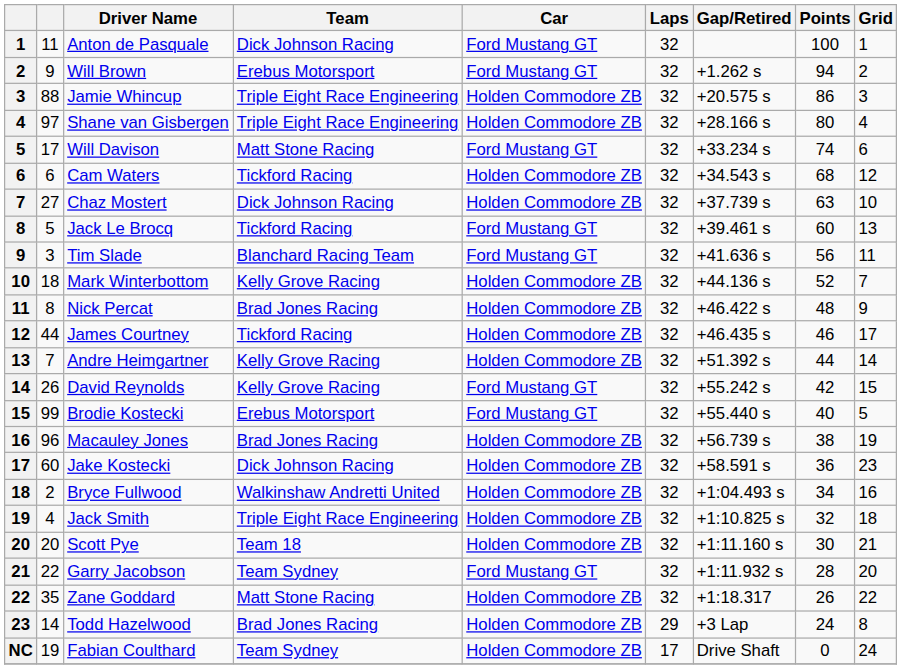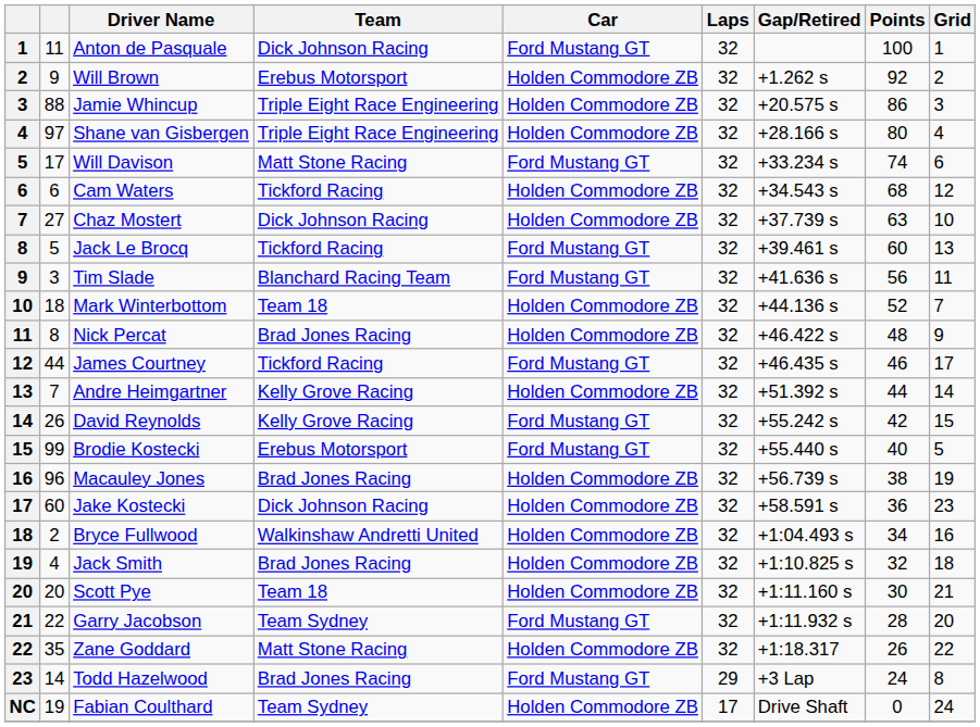Will Brown | Car: Ford Mustang GT -> Holden Commodore ZB
Will Brown | Points: 94 -> 92
Mark Winterbottom | Team: Kelly Grove Racing -> Team 18
James Courtney | Car: Holden Commodore ZB -> Ford Mustang GT
Jack Smith | Team: Triple Eight Race Engineering -> Brad Jones Racing
Todd Hazelwood | Car: Holden Commodore ZB -> Ford Mustang GT
